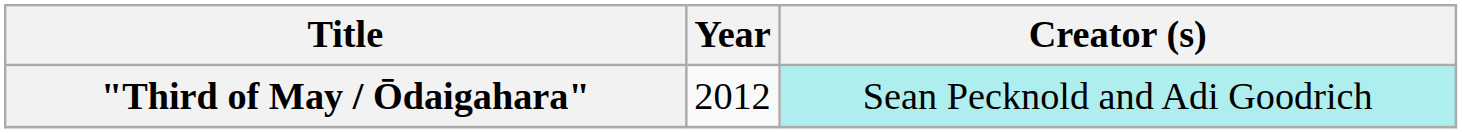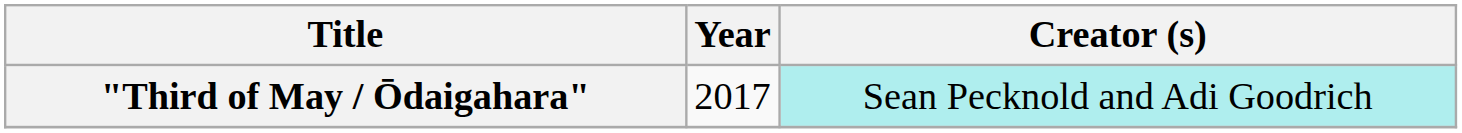"Third of May / Ōdaigahara" | Year: 2012 -> 2017
